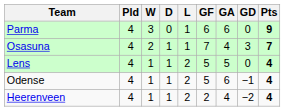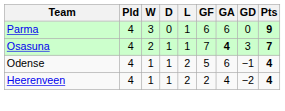Osasuna | GA: normal -> bold
- row: Lens | 4 | 1 | 1 | 2 | 5 | 5 | 0 | 4
